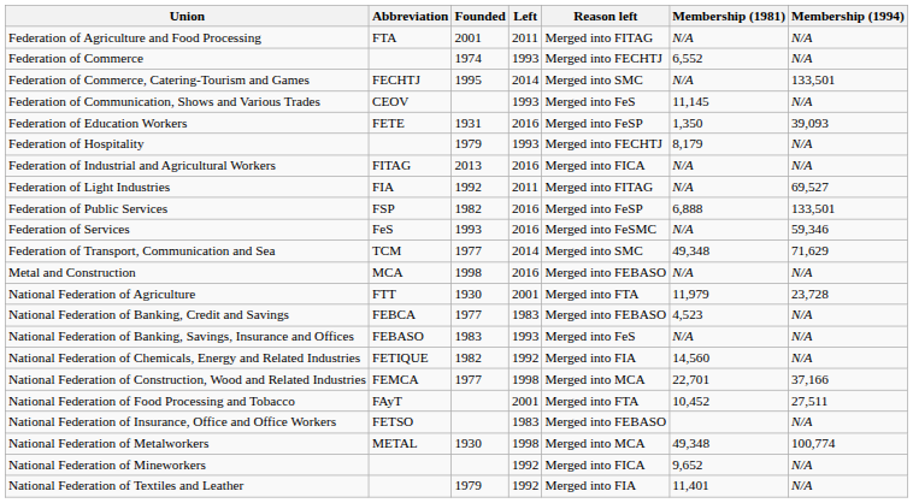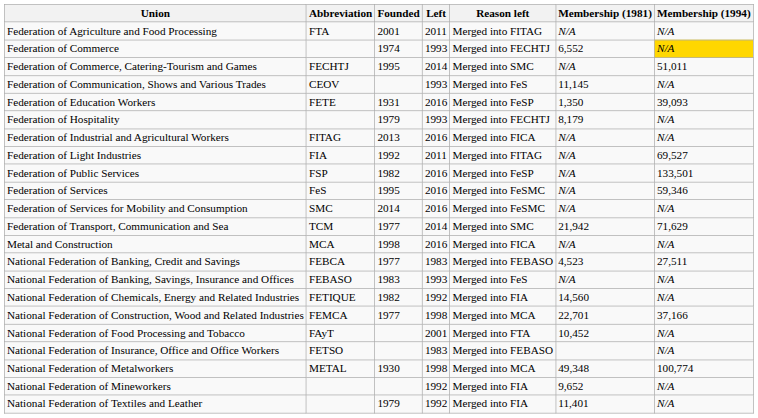Federation of Commerce | Membership (1994): no background -> gold background
Federation of Commerce, Catering-Tourism and Games | Membership (1994): 133,501 -> 51,011
Federation of Public Services | Membership (1981): 6,888 -> N/A
Federation of Services | Founded: 1993 -> 1995
+ row: Federation of Services for Mobility and Consumption | SMC | 2014 | 2016 | Merged into FeSMC | N/A | N/A
Federation of Transport, Communication and Sea | Membership (1981): 49,348 -> 21,942
Metal and Construction | Reason left: Merged into FEBASO -> Merged into FICA
- row: National Federation of Agriculture | FTT | 1930 | 2001 | Merged into FTA | 11,979 | 23,728
National Federation of Banking, Credit and Savings | Membership (1994): N/A -> 27,511
National Federation of Food Processing and Tobacco | Membership (1994): 27,511 -> N/A
National Federation of Mineworkers | Reason left: Merged into FICA -> Merged into FIA
